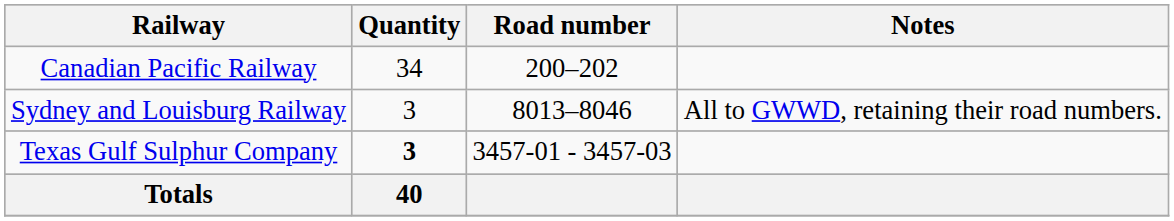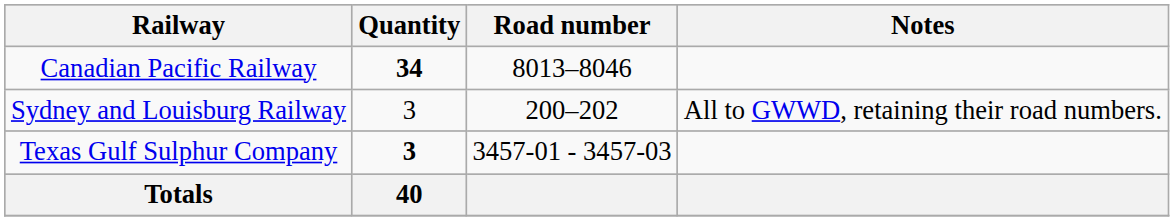Canadian Pacific Railway | Quantity: normal -> bold
Canadian Pacific Railway | Road number: 200–202 -> 8013–8046
Sydney and Louisburg Railway | Road number: 8013–8046 -> 200–202
